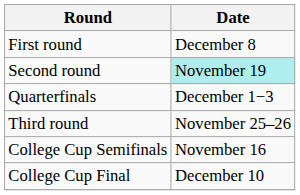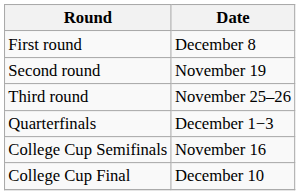Second round | Date: paleturquoise background -> no background
rows swapped: Third round <-> Quarterfinals
